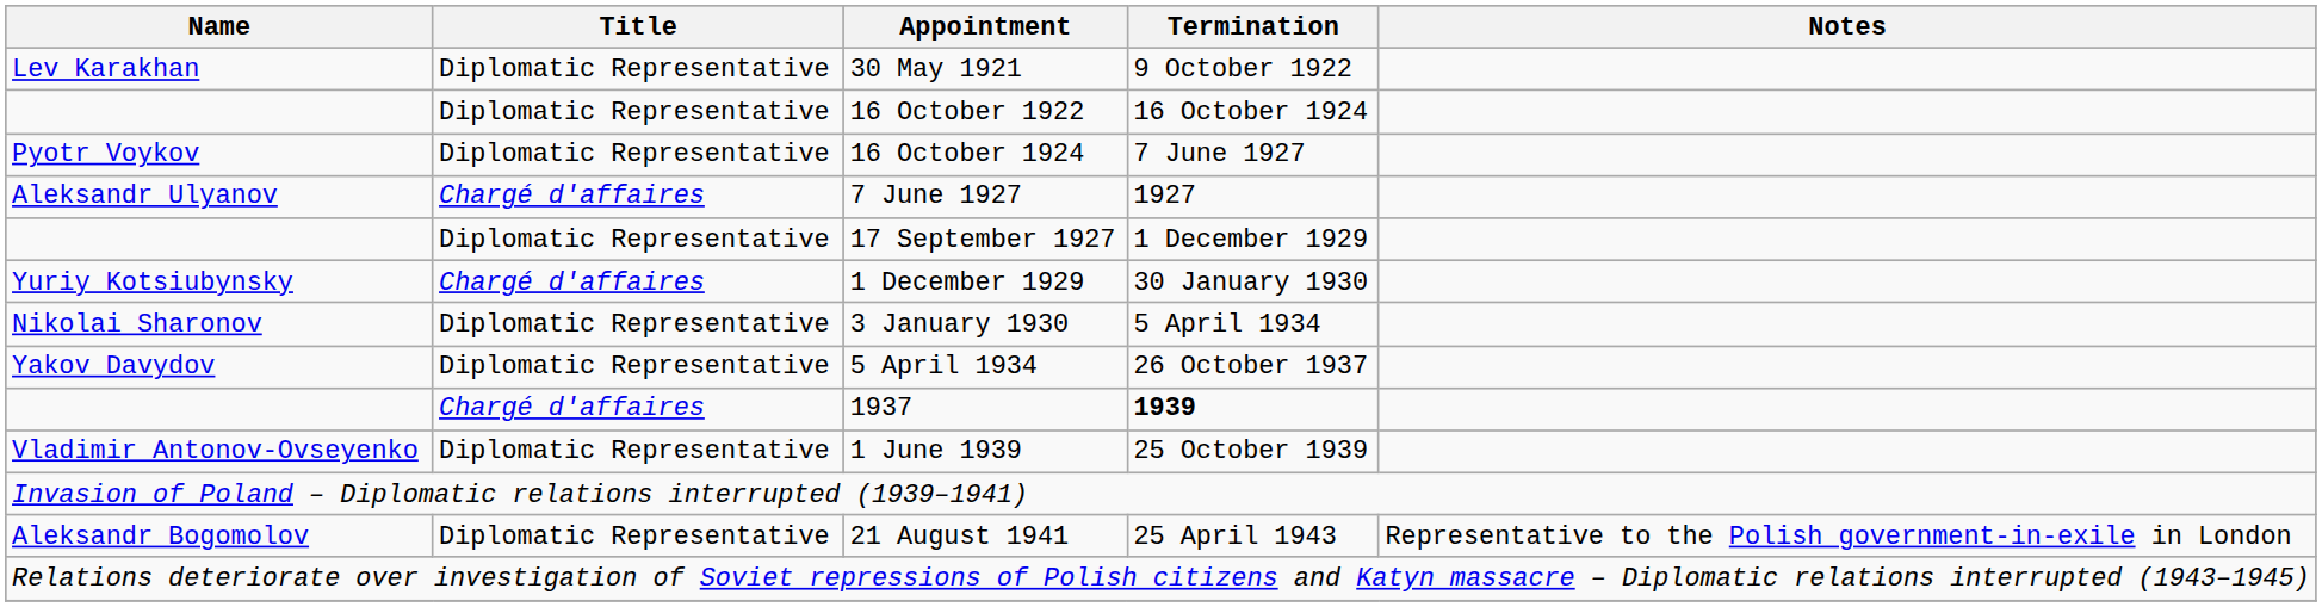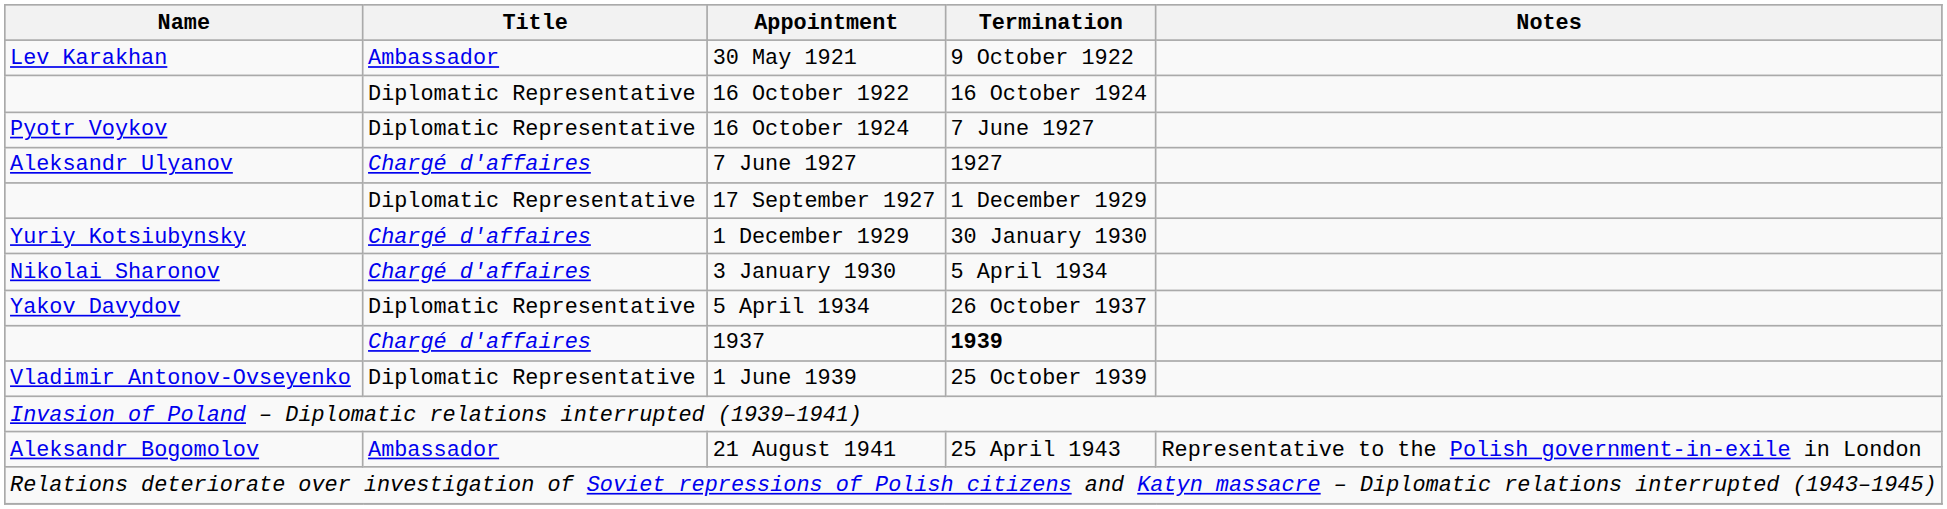30 May 1921 | Title: Diplomatic Representative -> Ambassador
3 January 1930 | Title: Diplomatic Representative -> Chargé d'affaires
21 August 1941 | Title: Diplomatic Representative -> Ambassador
